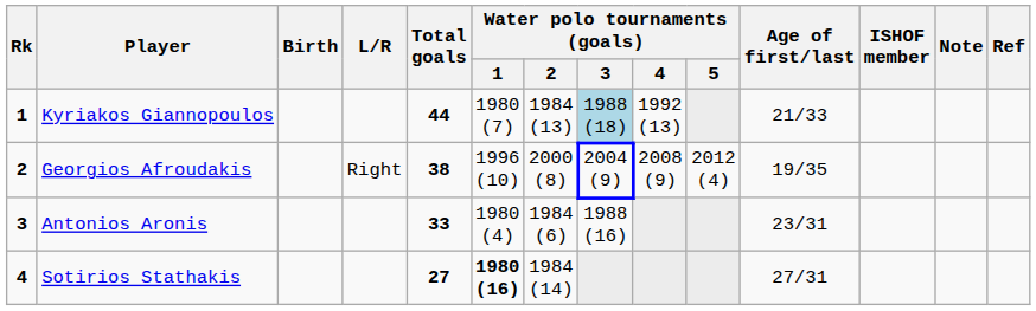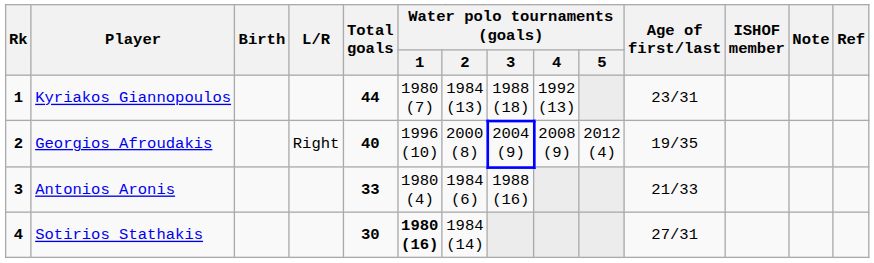Kyriakos Giannopoulos | Water polo tournaments (goals) / 3: lightblue background -> no background
Kyriakos Giannopoulos | Age of first/last: 21/33 -> 23/31
Georgios Afroudakis | Total goals: 38 -> 40
Antonios Aronis | Age of first/last: 23/31 -> 21/33
Sotirios Stathakis | Total goals: 27 -> 30
